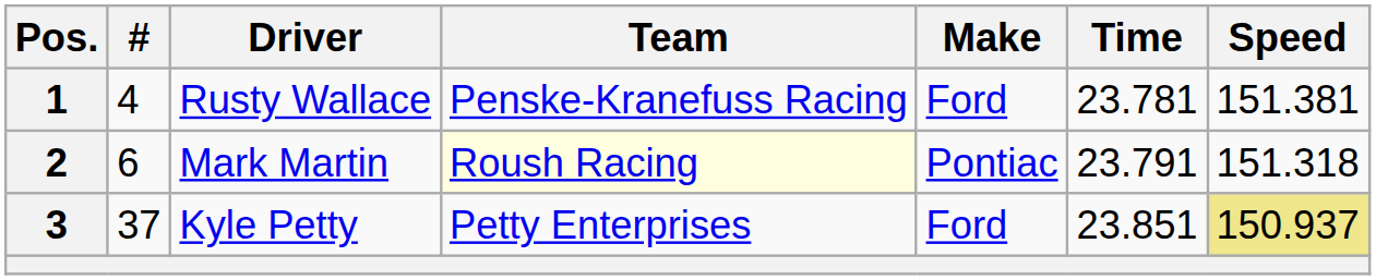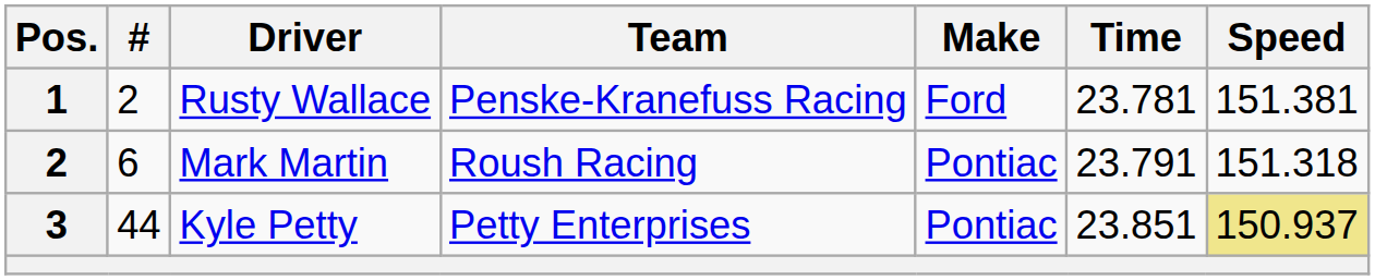Rusty Wallace | #: 4 -> 2
Mark Martin | Team: lightyellow background -> no background
Kyle Petty | #: 37 -> 44
Kyle Petty | Make: Ford -> Pontiac
